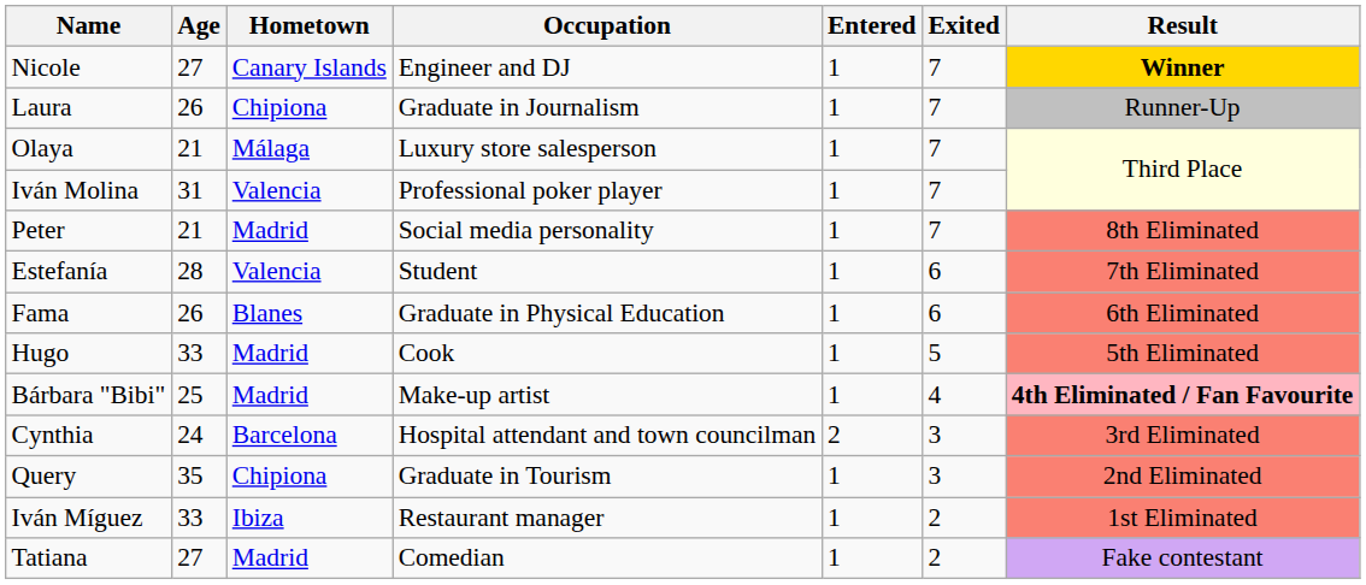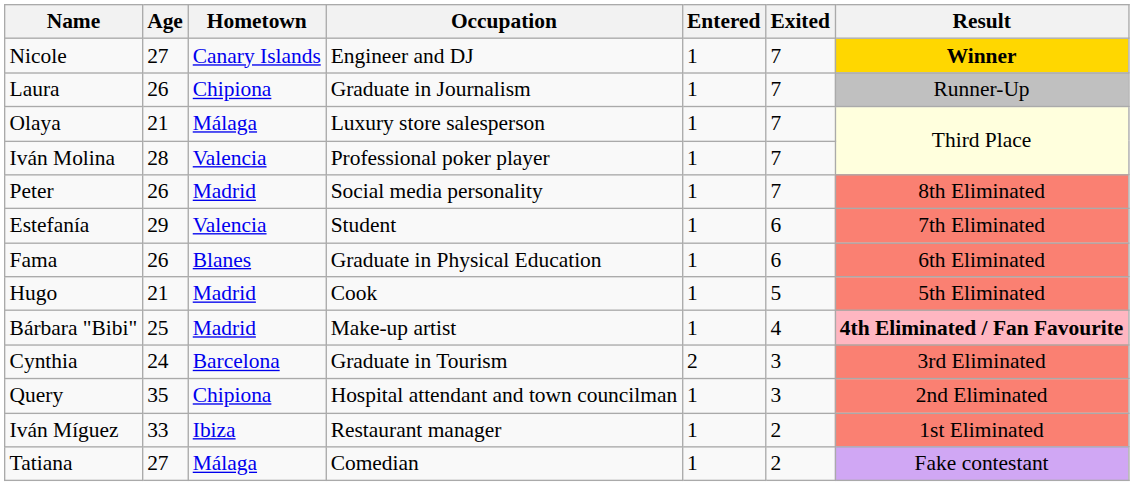Iván Molina | Age: 31 -> 28
Peter | Age: 21 -> 26
Estefanía | Age: 28 -> 29
Hugo | Age: 33 -> 21
Cynthia | Occupation: Hospital attendant and town councilman -> Graduate in Tourism
Query | Occupation: Graduate in Tourism -> Hospital attendant and town councilman
Tatiana | Hometown: Madrid -> Málaga
